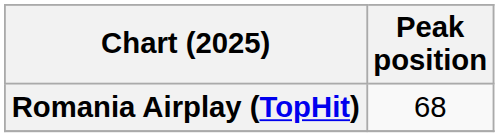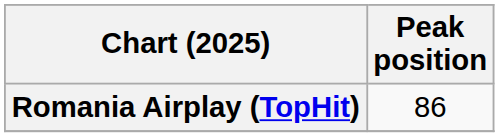Romania Airplay (TopHit) | Peak position: 68 -> 86
